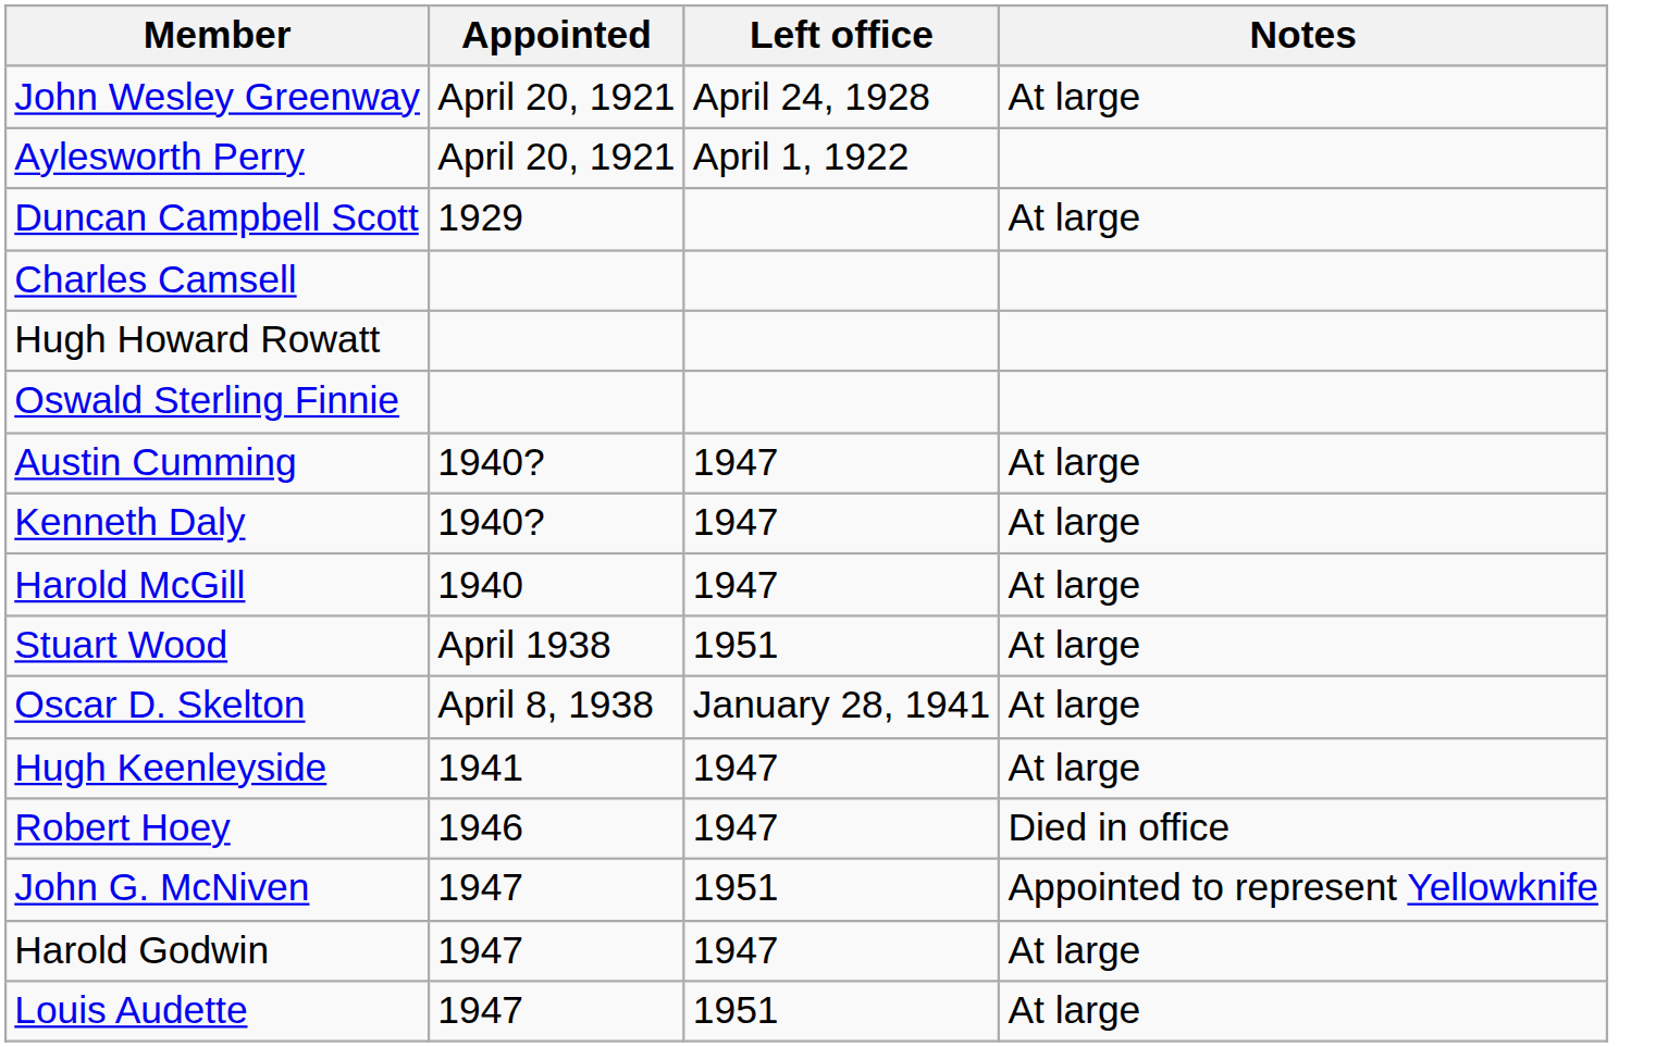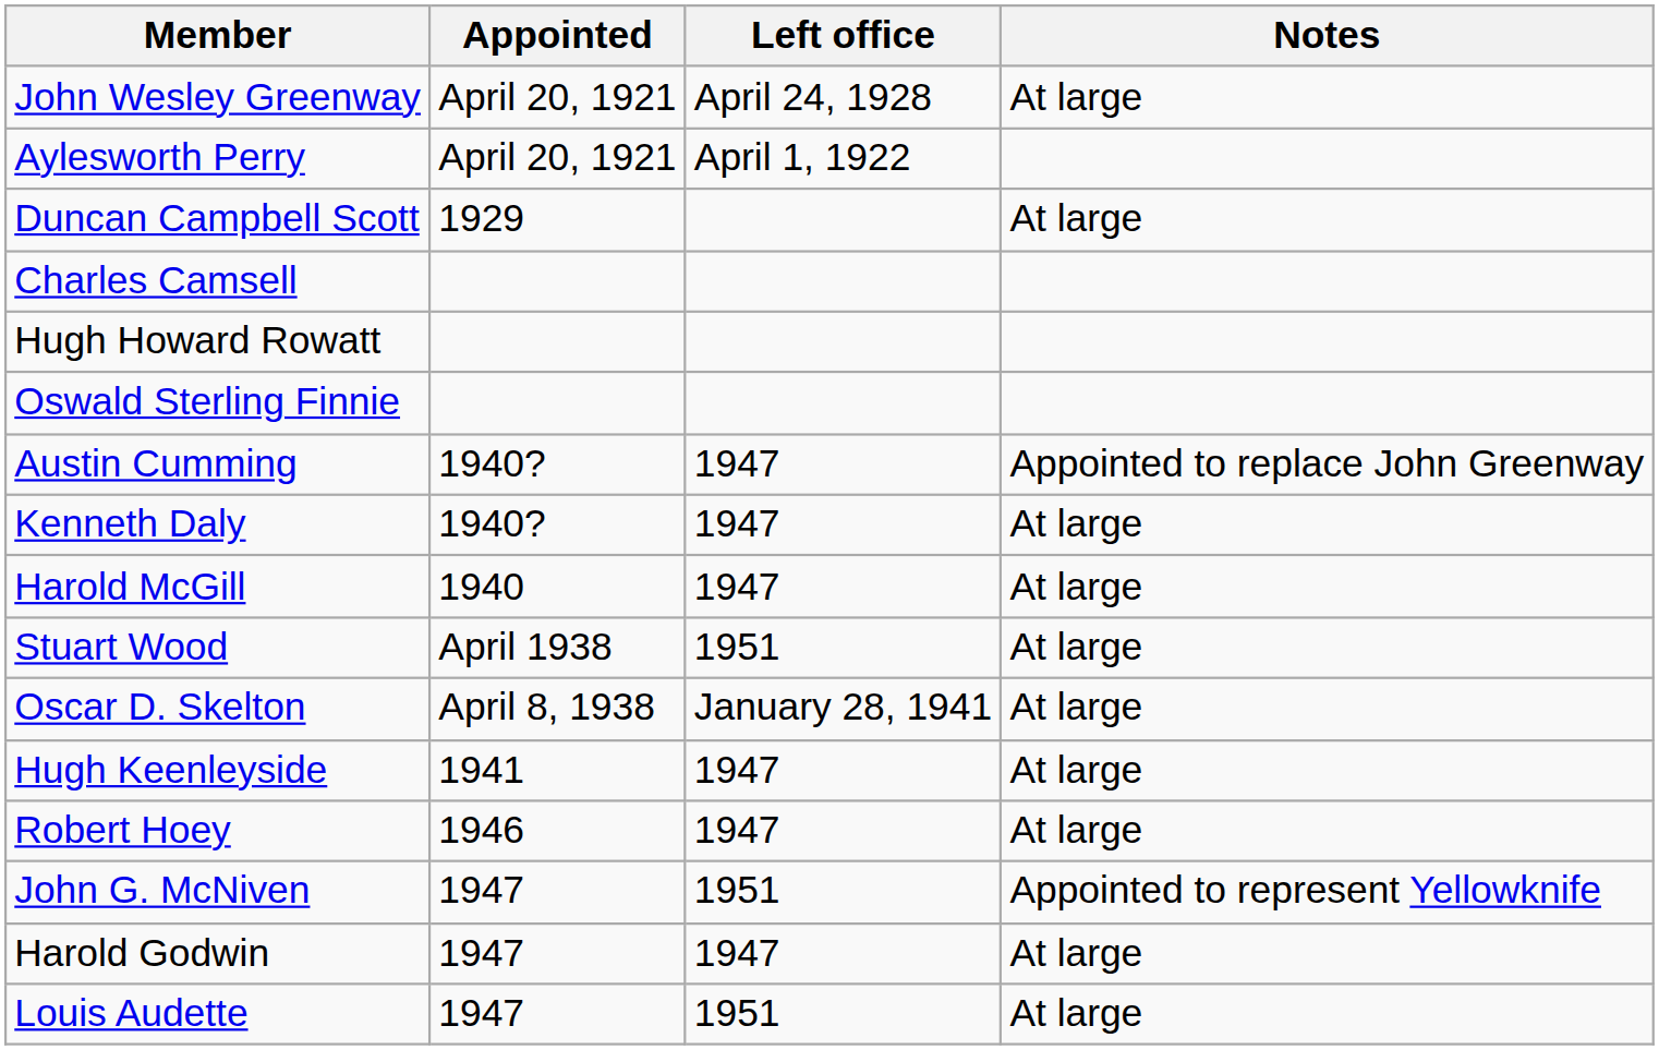Austin Cumming | Notes: At large -> Appointed to replace John Greenway
Robert Hoey | Notes: Died in office -> At large
